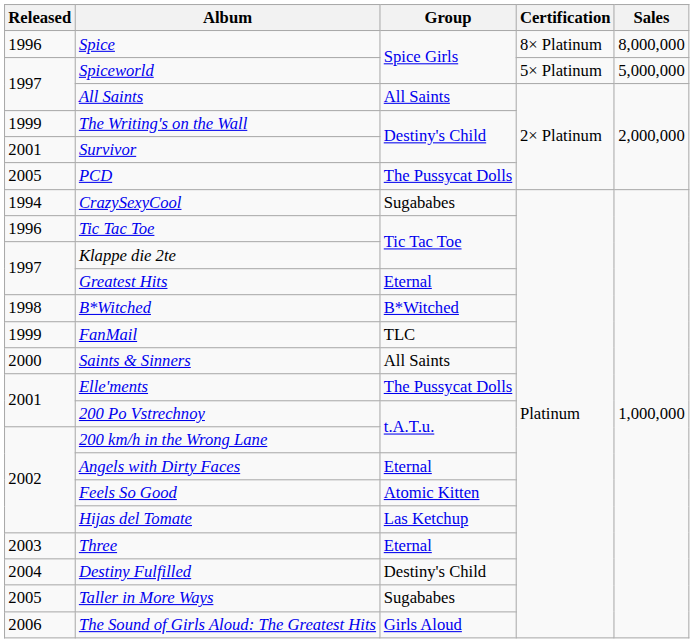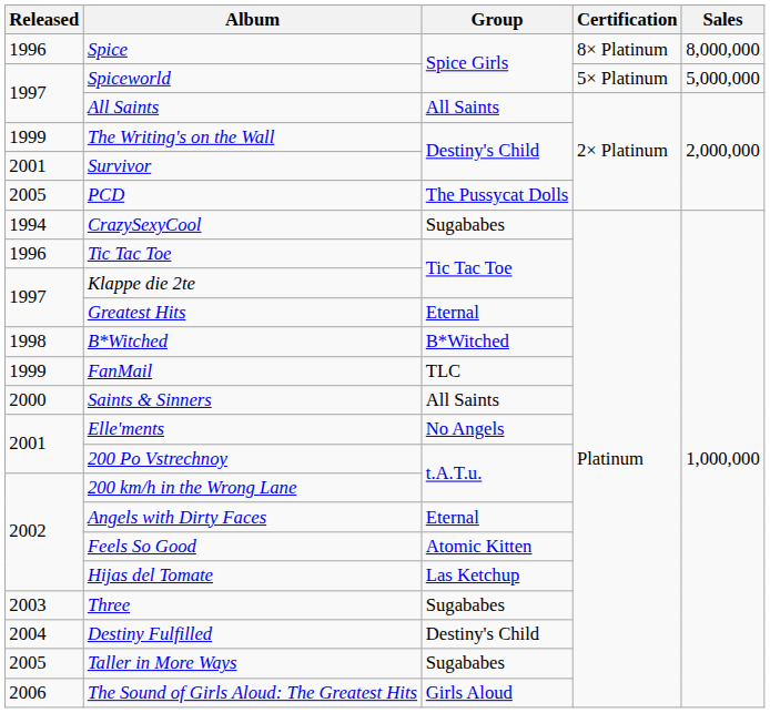Elle'ments | Group: The Pussycat Dolls -> No Angels
Three | Group: Eternal -> Sugababes
